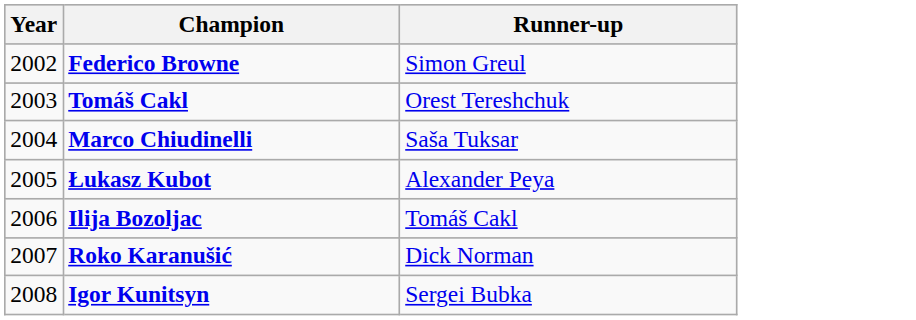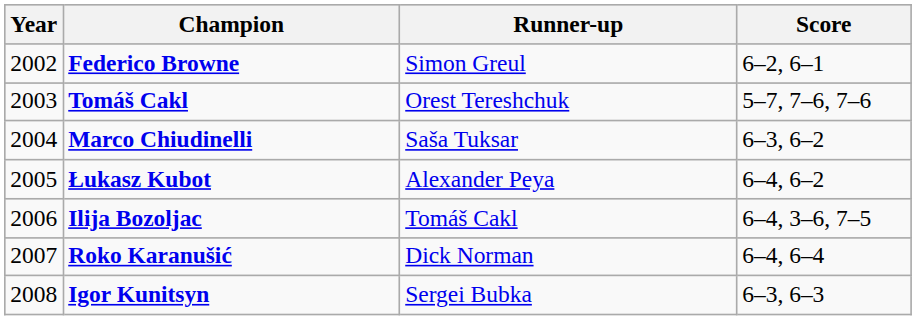+ column: Score | 6–2, 6–1 | 5–7, 7–6, 7–6 | 6–3, 6–2 | 6–4, 6–2 | 6–4, 3–6, 7–5 | 6–4, 6–4 | 6–3, 6–3
